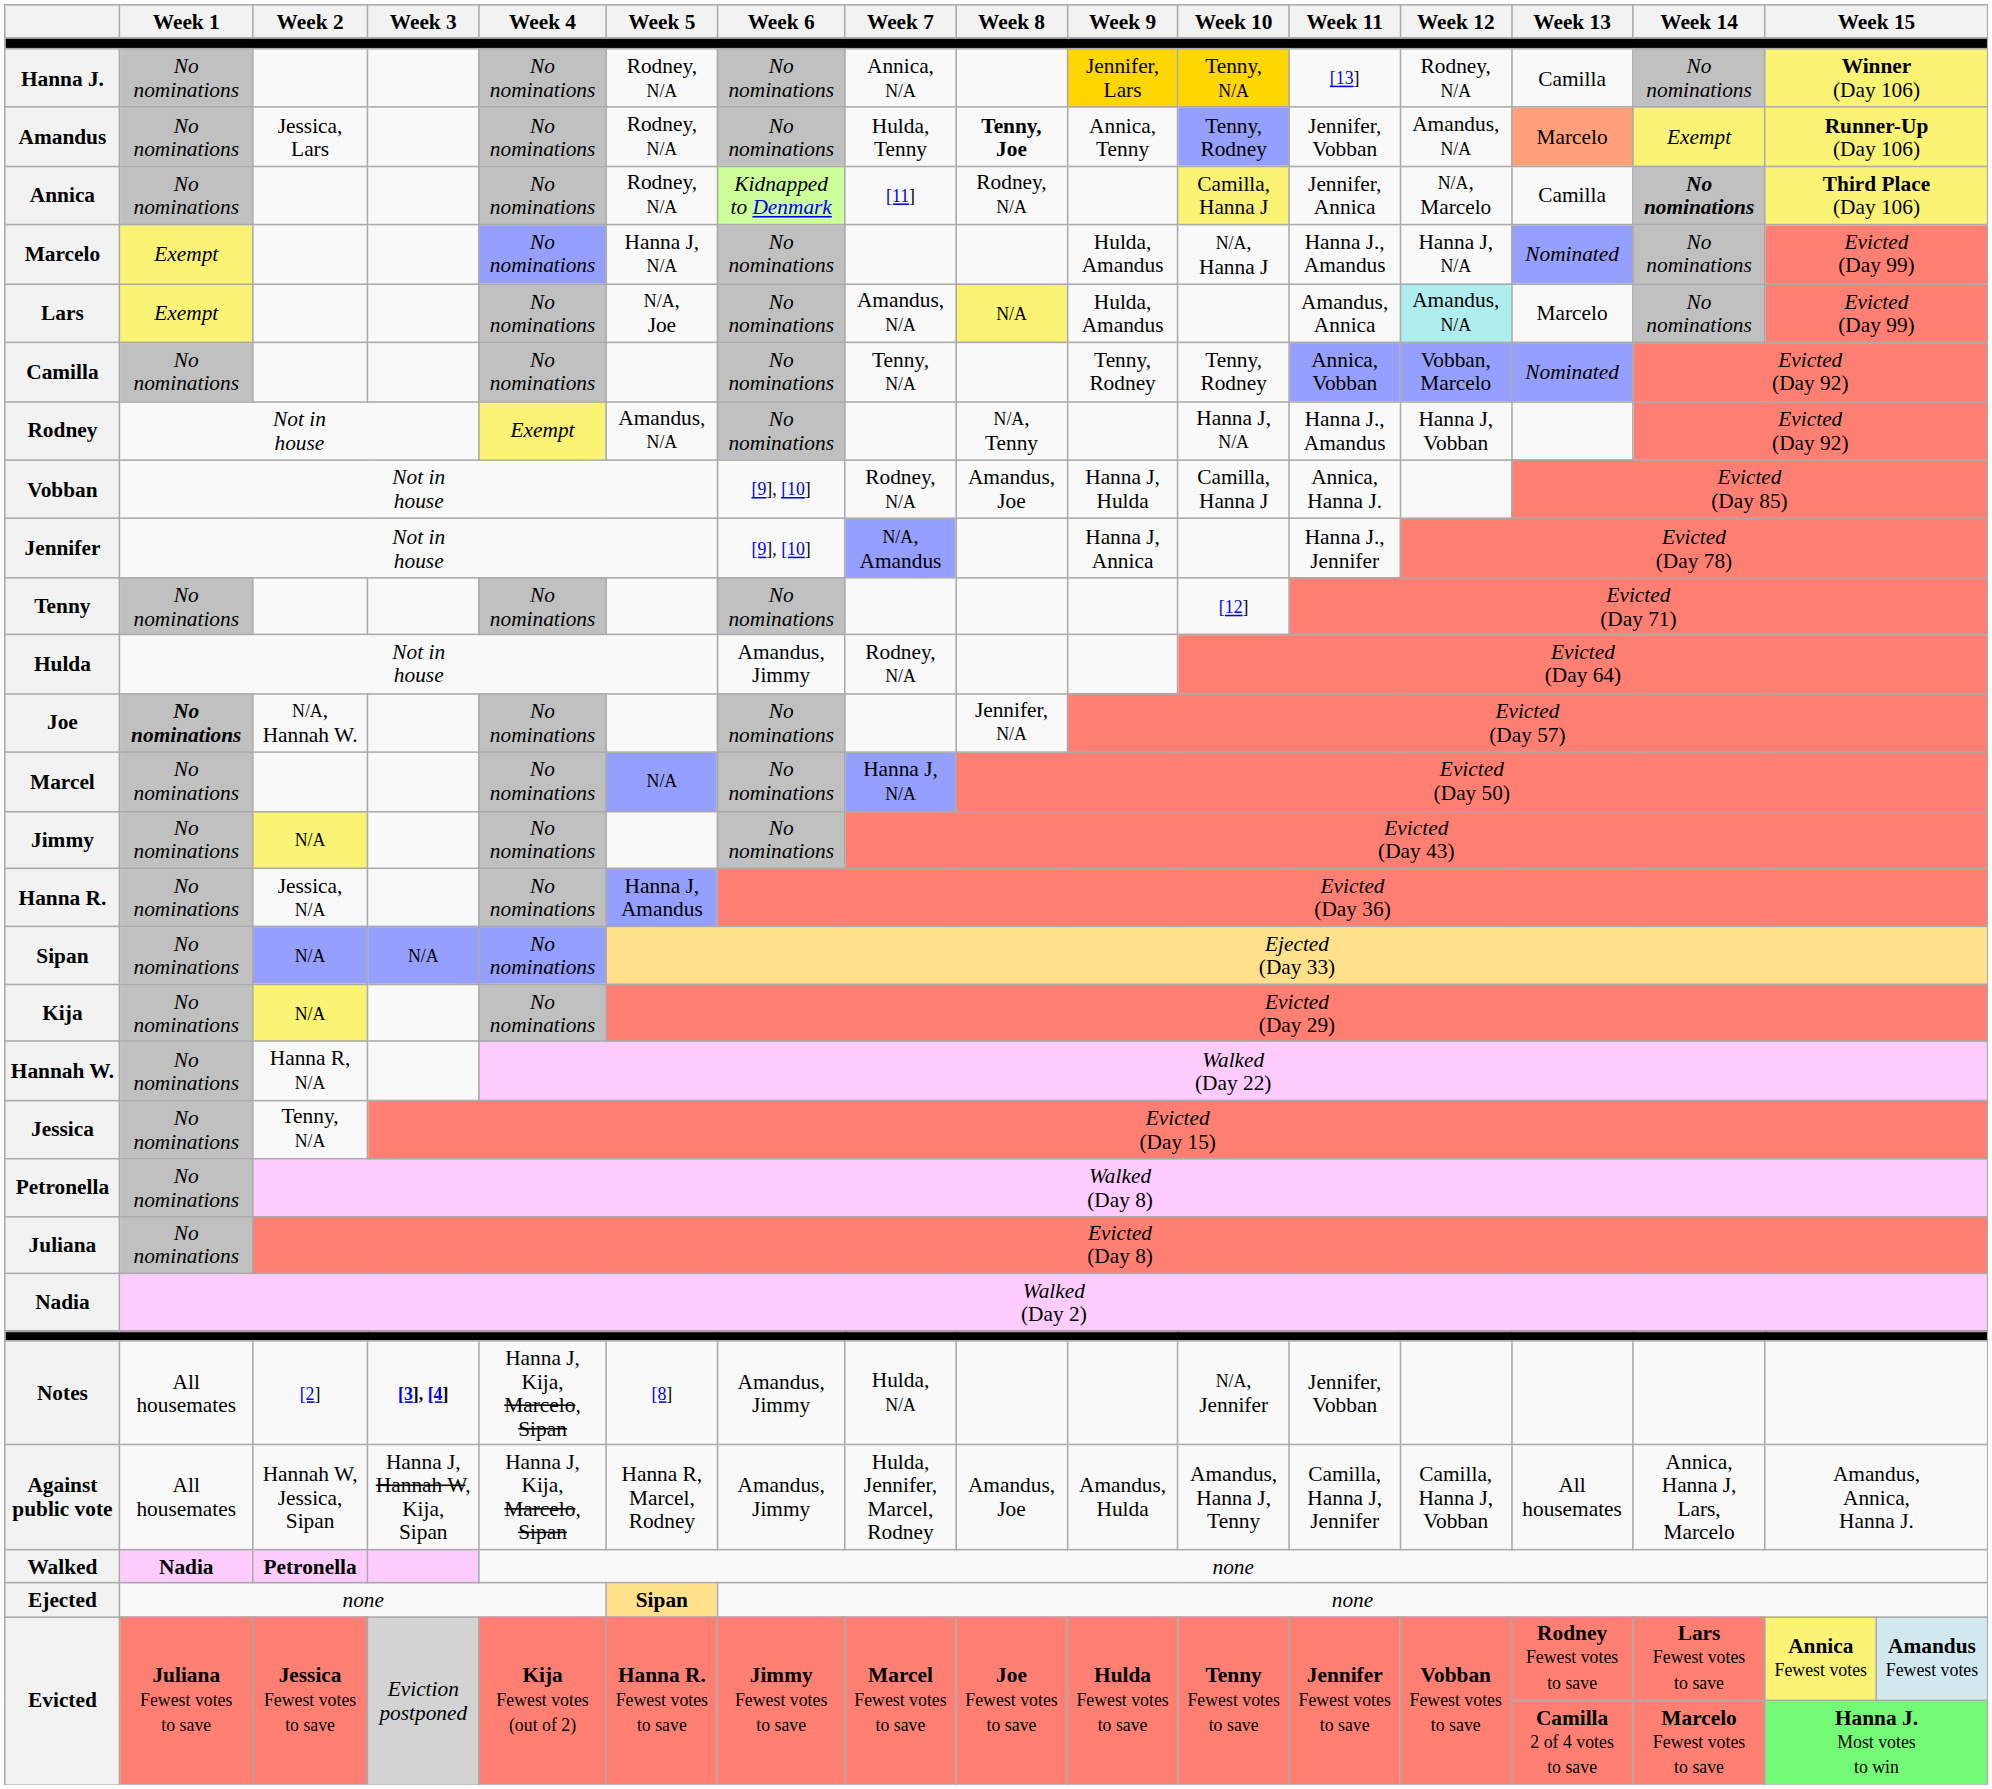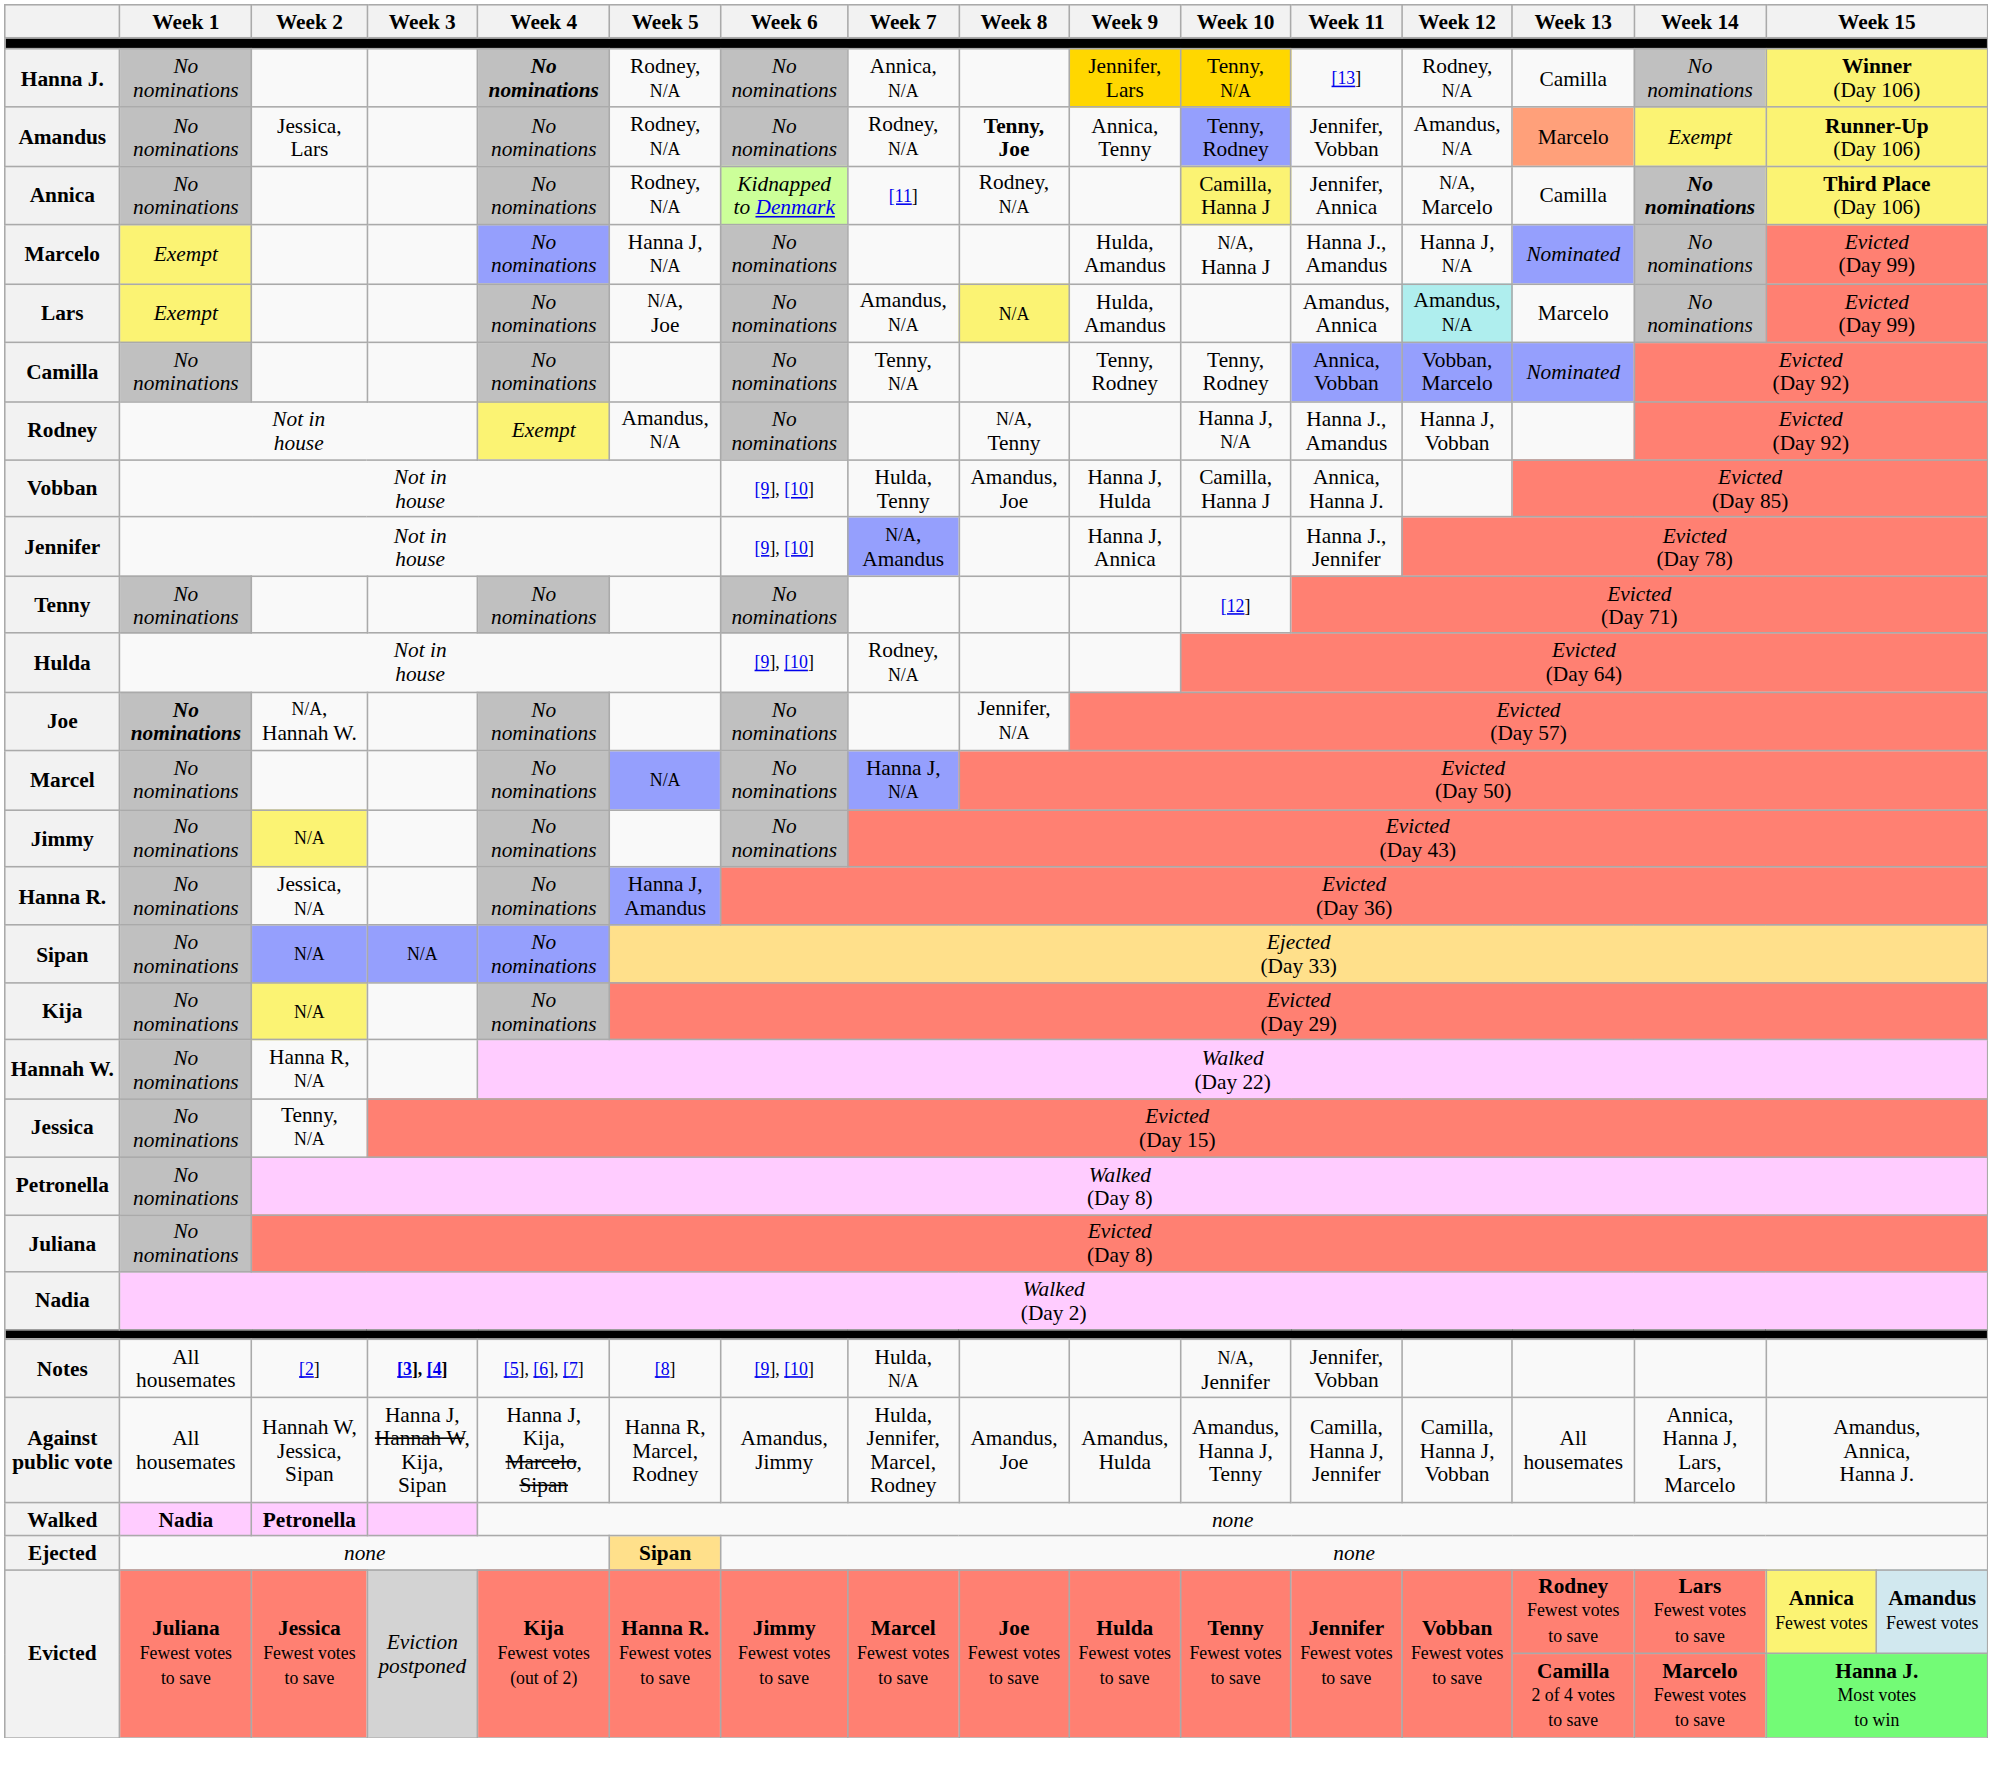Hanna J. | Week 4: normal -> bold
Amandus | Week 7: Hulda, Tenny -> Rodney, N/A
Vobban | Week 7: Rodney, N/A -> Hulda, Tenny
Hulda | Week 6: Amandus, Jimmy -> [9], [10]
Notes | Week 4: Hanna J, Kija, Marcelo, Sipan -> [5], [6], [7]
Notes | Week 6: Amandus, Jimmy -> [9], [10]
